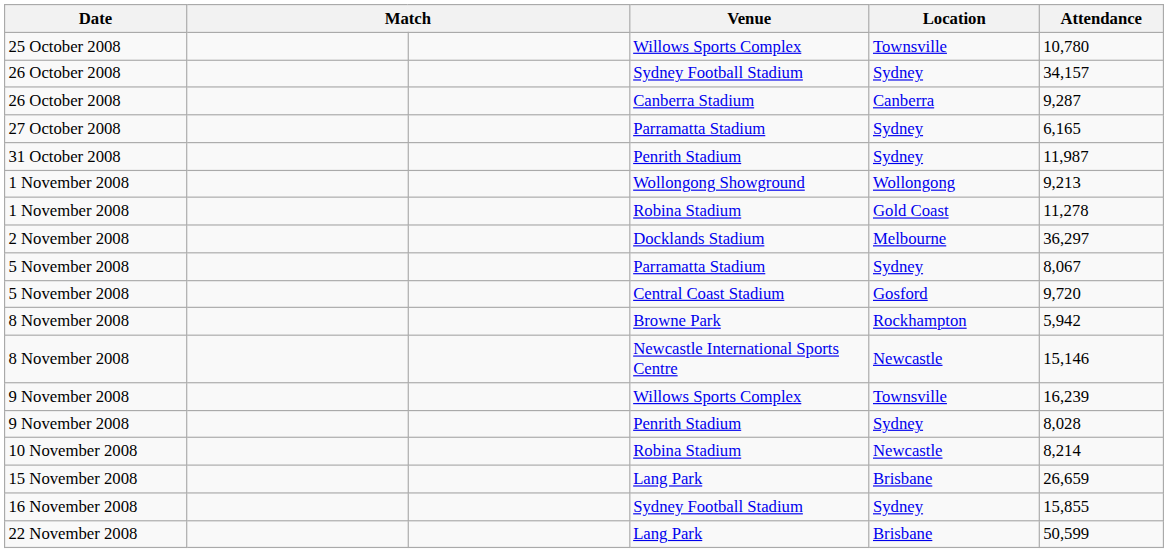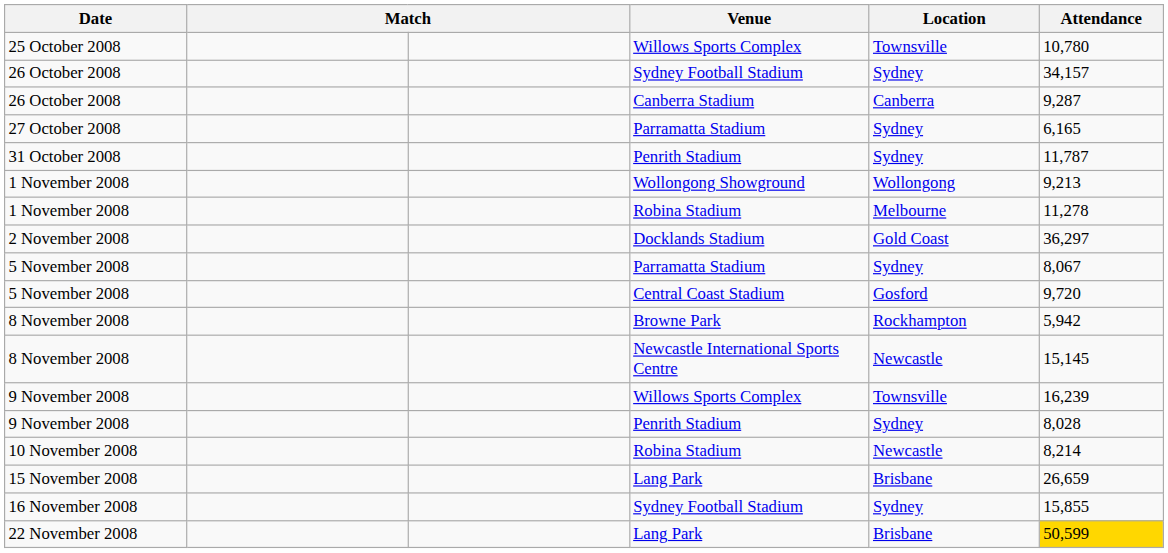31 October 2008 | Attendance: 11,987 -> 11,787
1 November 2008 / Robina Stadium | Location: Gold Coast -> Melbourne
2 November 2008 | Location: Melbourne -> Gold Coast
8 November 2008 / Newcastle International Sports Centre | Attendance: 15,146 -> 15,145
22 November 2008 | Attendance: no background -> gold background
